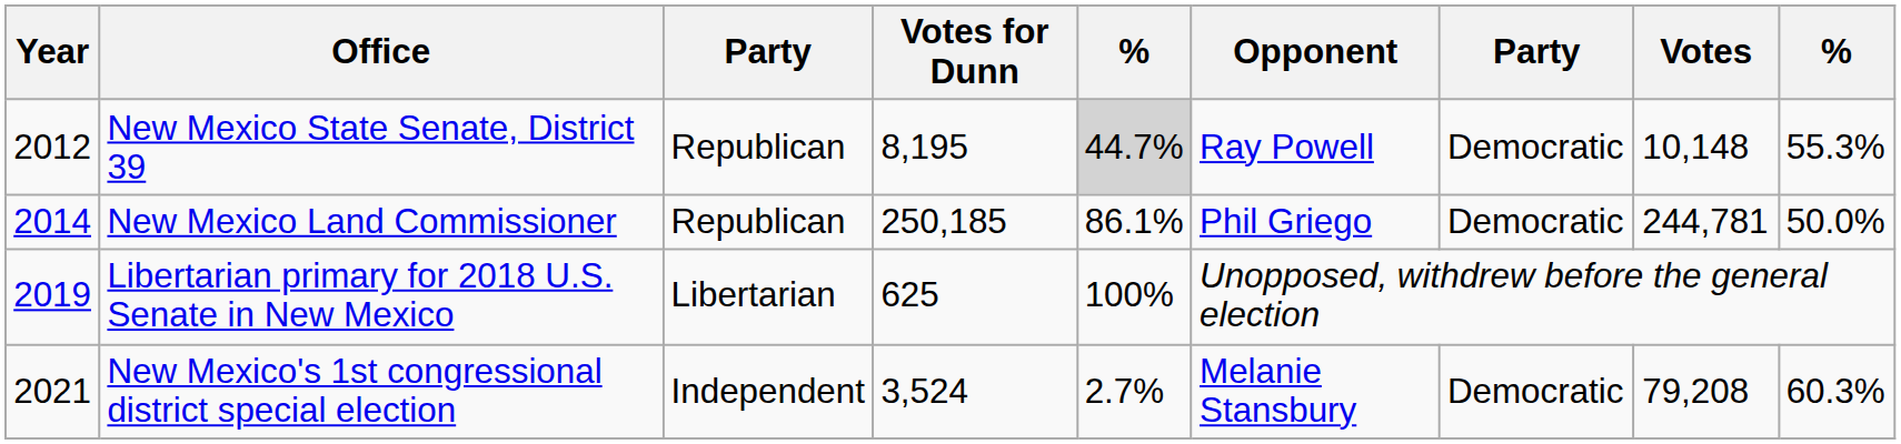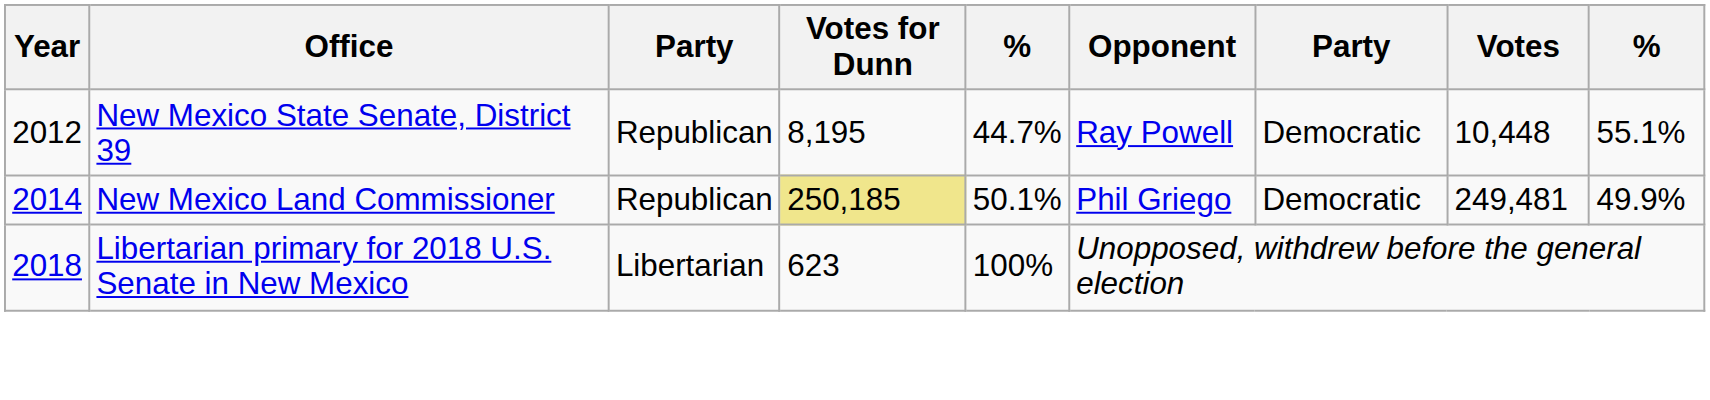New Mexico State Senate, District 39 | column 5: lightgrey background -> no background
New Mexico State Senate, District 39 | Votes: 10,148 -> 10,448
New Mexico State Senate, District 39 | column 9: 55.3% -> 55.1%
New Mexico Land Commissioner | Votes for Dunn: no background -> khaki background
New Mexico Land Commissioner | column 5: 86.1% -> 50.1%
New Mexico Land Commissioner | Votes: 244,781 -> 249,481
New Mexico Land Commissioner | column 9: 50.0% -> 49.9%
Libertarian primary for 2018 U.S. Senate in New Mexico | Year: 2019 -> 2018
Libertarian primary for 2018 U.S. Senate in New Mexico | Votes for Dunn: 625 -> 623
- row: 2021 | New Mexico's 1st congressional district special election | Independent | 3,524 | 2.7% | Melanie Stansbury | Democratic | 79,208 | 60.3%
